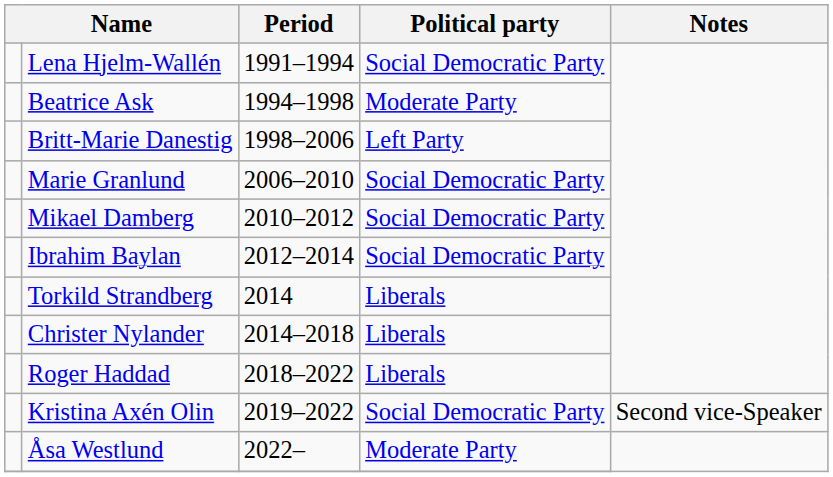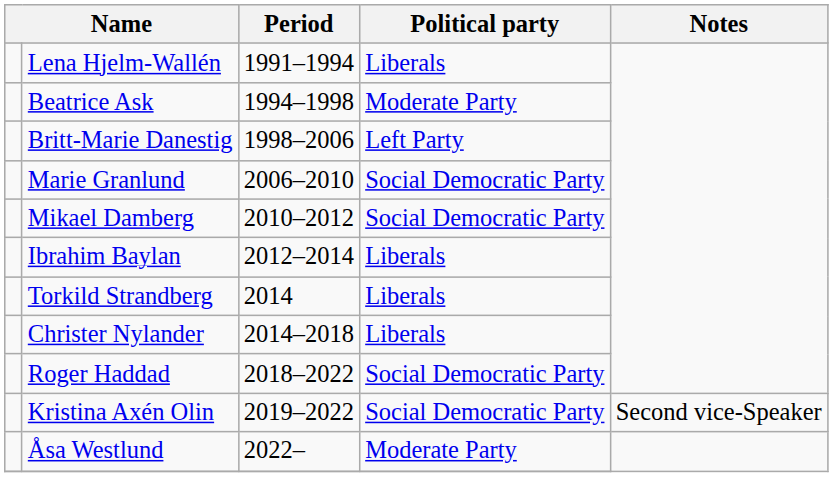Lena Hjelm-Wallén | Political party: Social Democratic Party -> Liberals
Ibrahim Baylan | Political party: Social Democratic Party -> Liberals
Roger Haddad | Political party: Liberals -> Social Democratic Party
